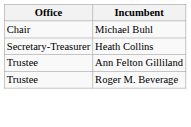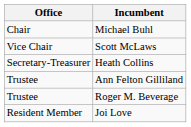+ row: Vice Chair | Scott McLaws
+ row: Resident Member | Joi Love
